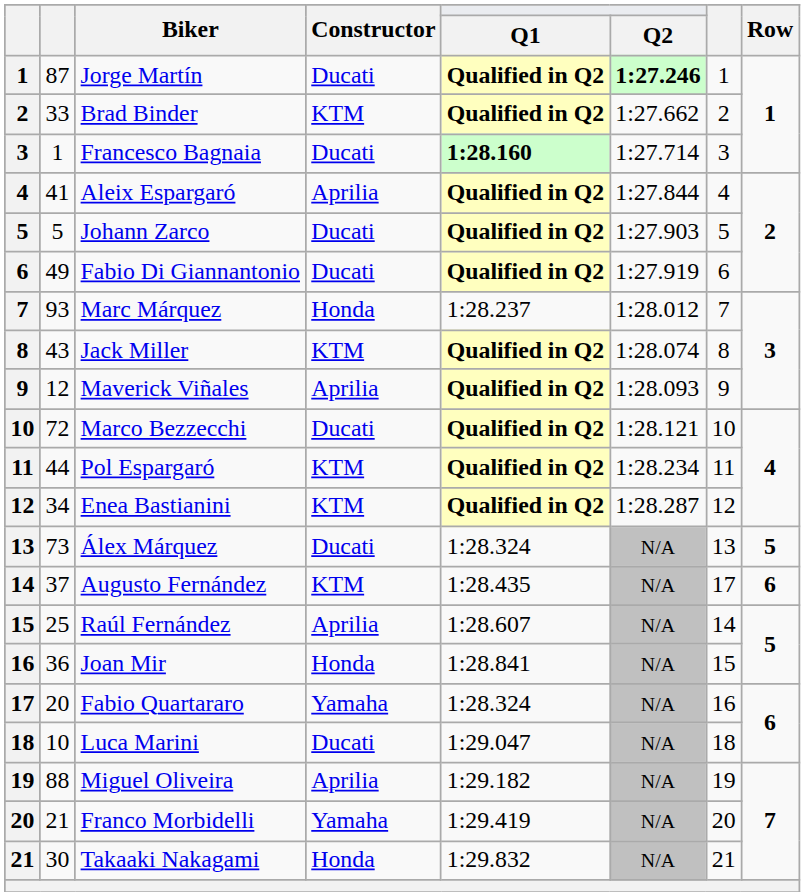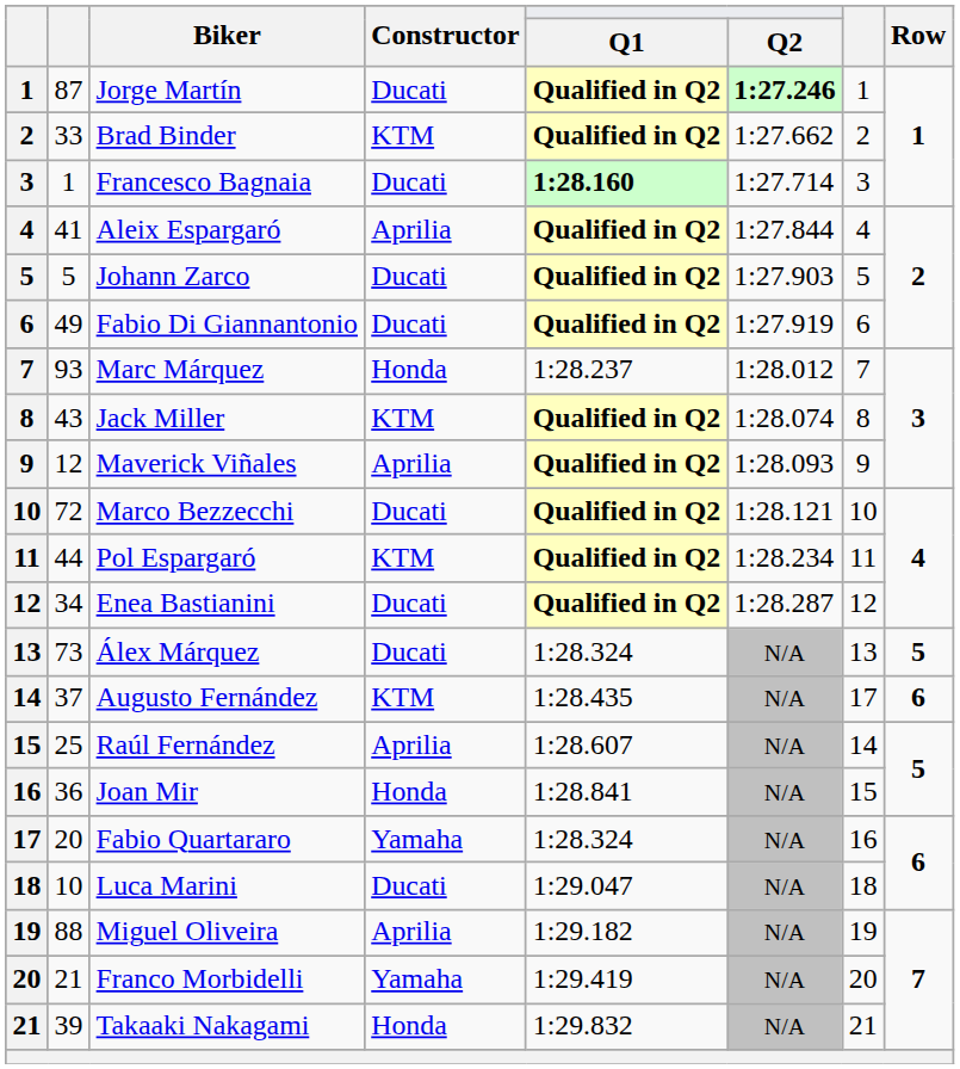Enea Bastianini | Constructor: KTM -> Ducati
Takaaki Nakagami | column 2: 30 -> 39
